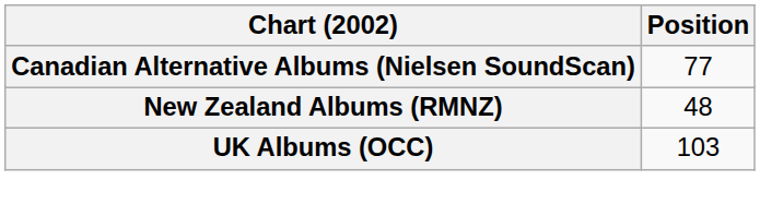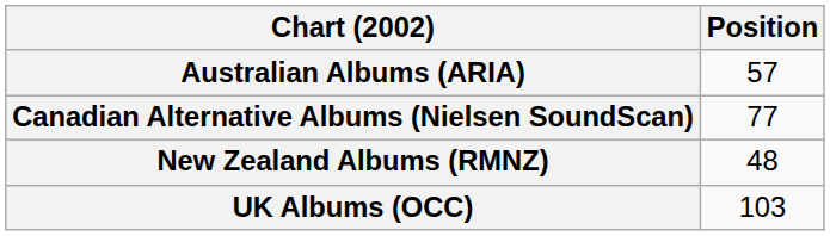+ row: Australian Albums (ARIA) | 57
